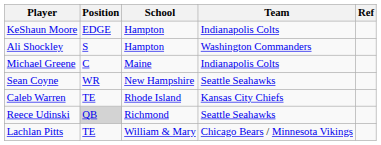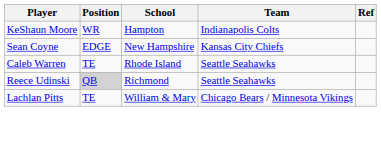KeShaun Moore | Position: EDGE -> WR
- row: Ali Shockley | S | Hampton | Washington Commanders
- row: Michael Greene | C | Maine | Indianapolis Colts
Sean Coyne | Position: WR -> EDGE
Sean Coyne | Team: Seattle Seahawks -> Kansas City Chiefs
Caleb Warren | Team: Kansas City Chiefs -> Seattle Seahawks
